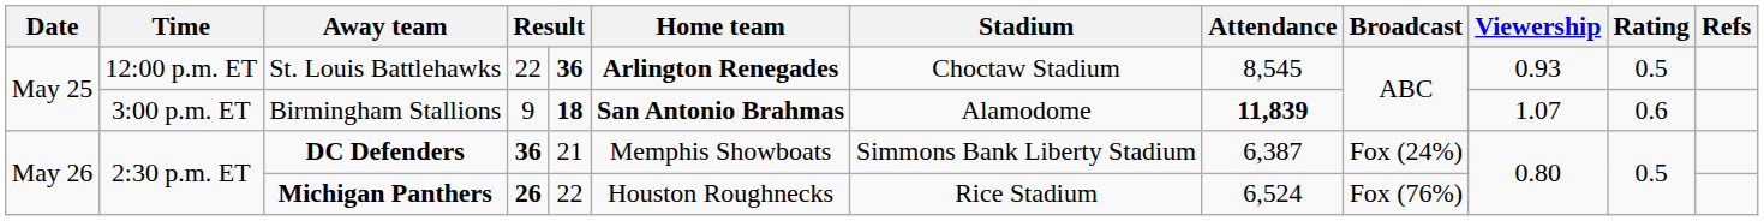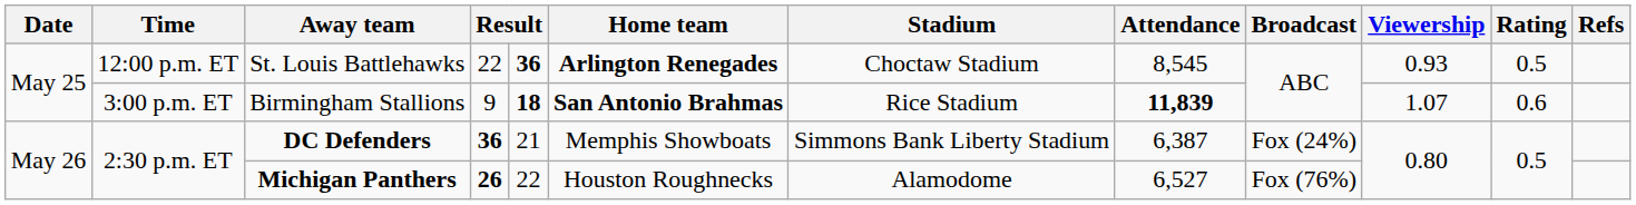Birmingham Stallions | Stadium: Alamodome -> Rice Stadium
Michigan Panthers | Stadium: Rice Stadium -> Alamodome
Michigan Panthers | Attendance: 6,524 -> 6,527
